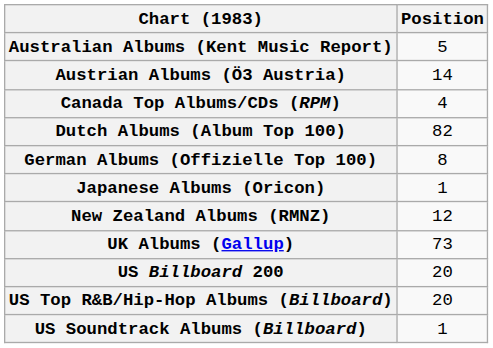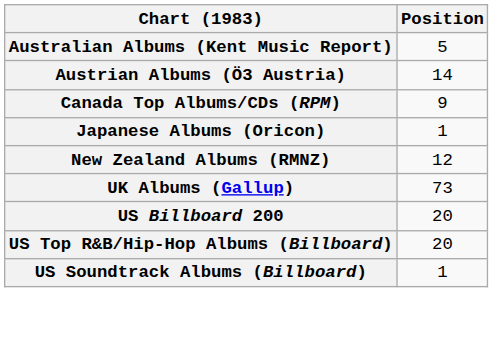Canada Top Albums/CDs (RPM) | Position: 4 -> 9
- row: Dutch Albums (Album Top 100) | 82
- row: German Albums (Offizielle Top 100) | 8
